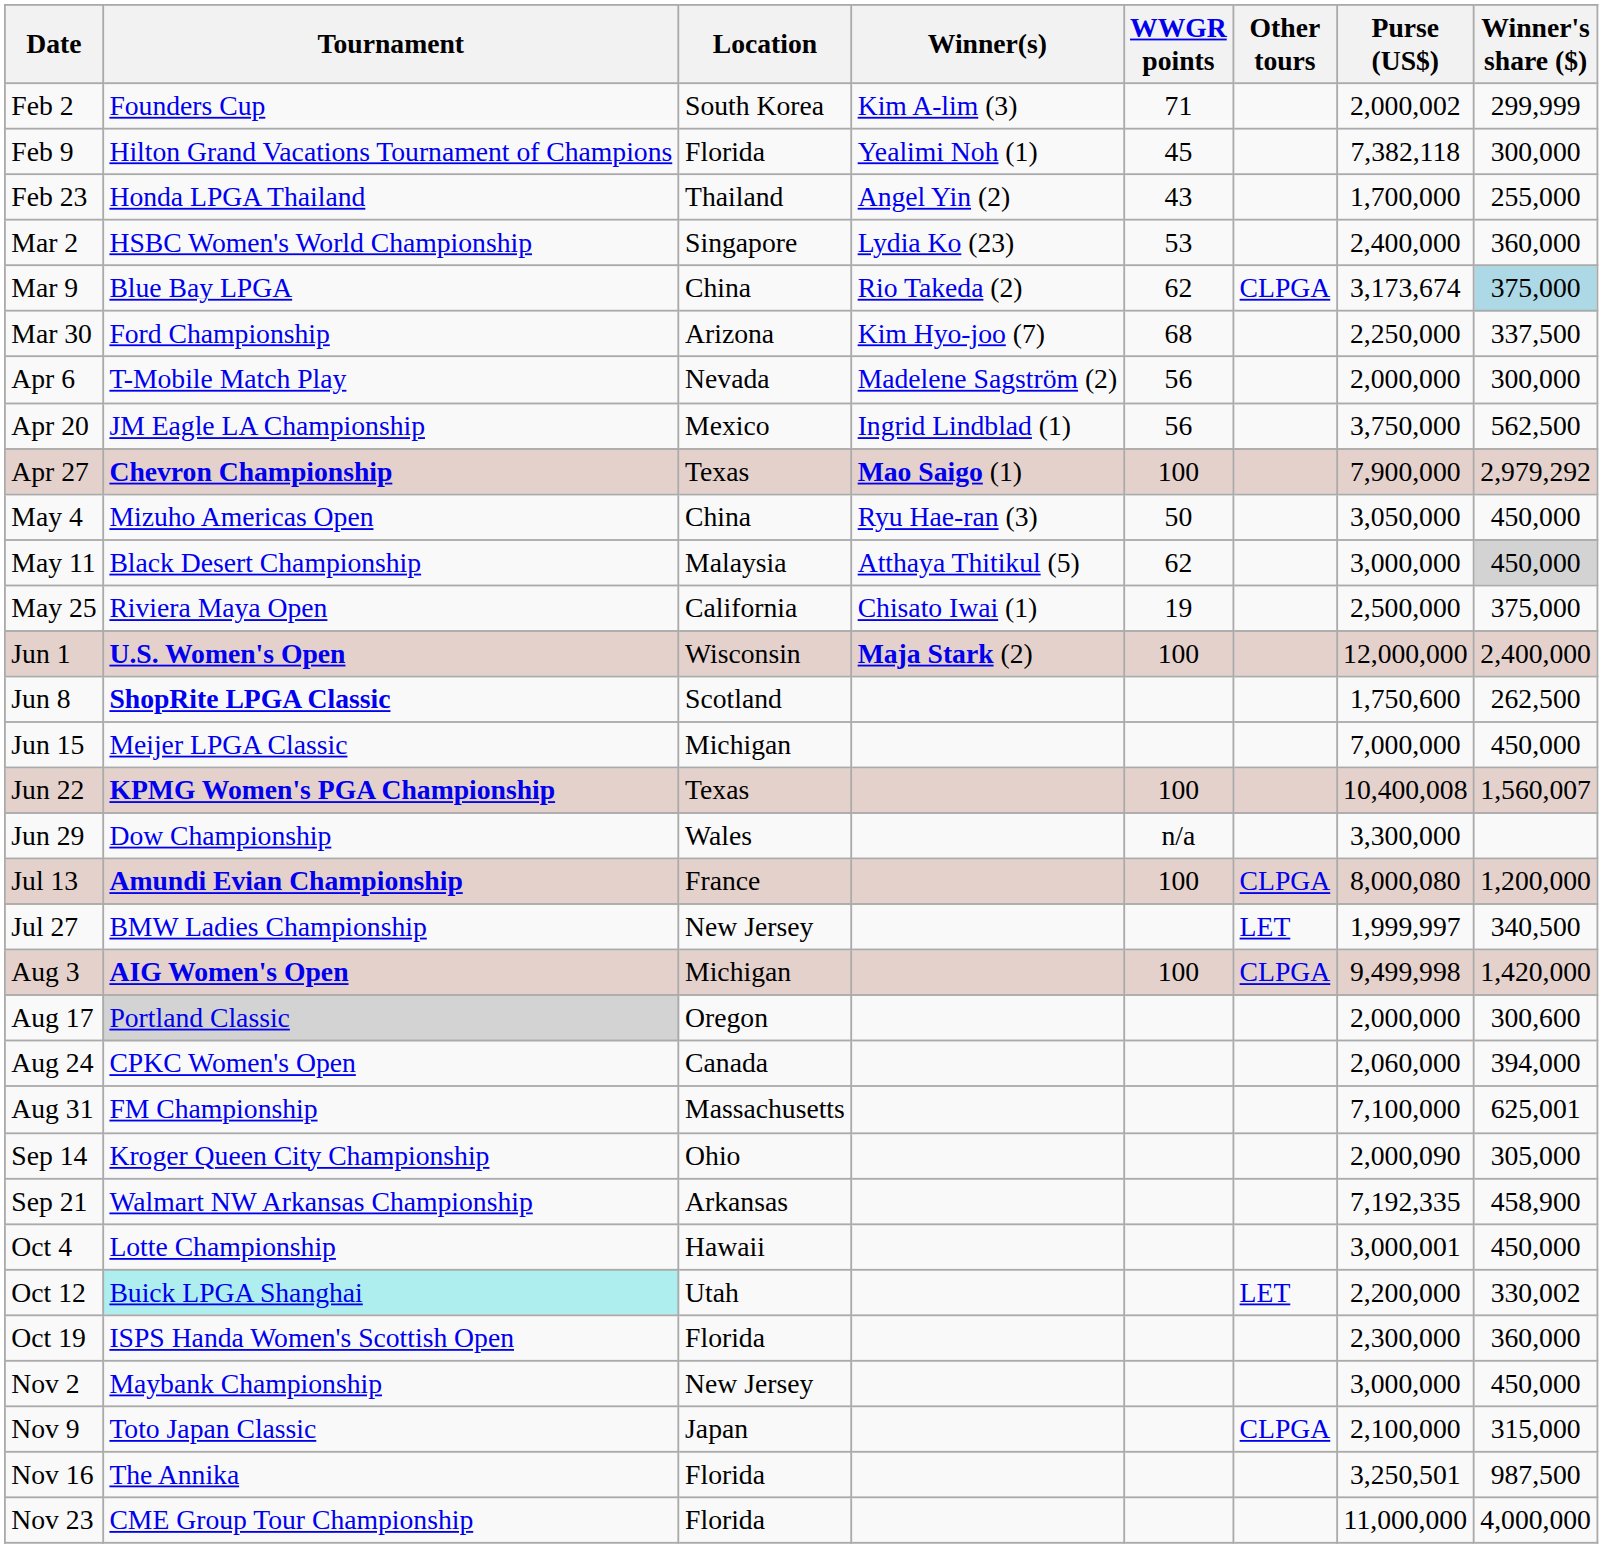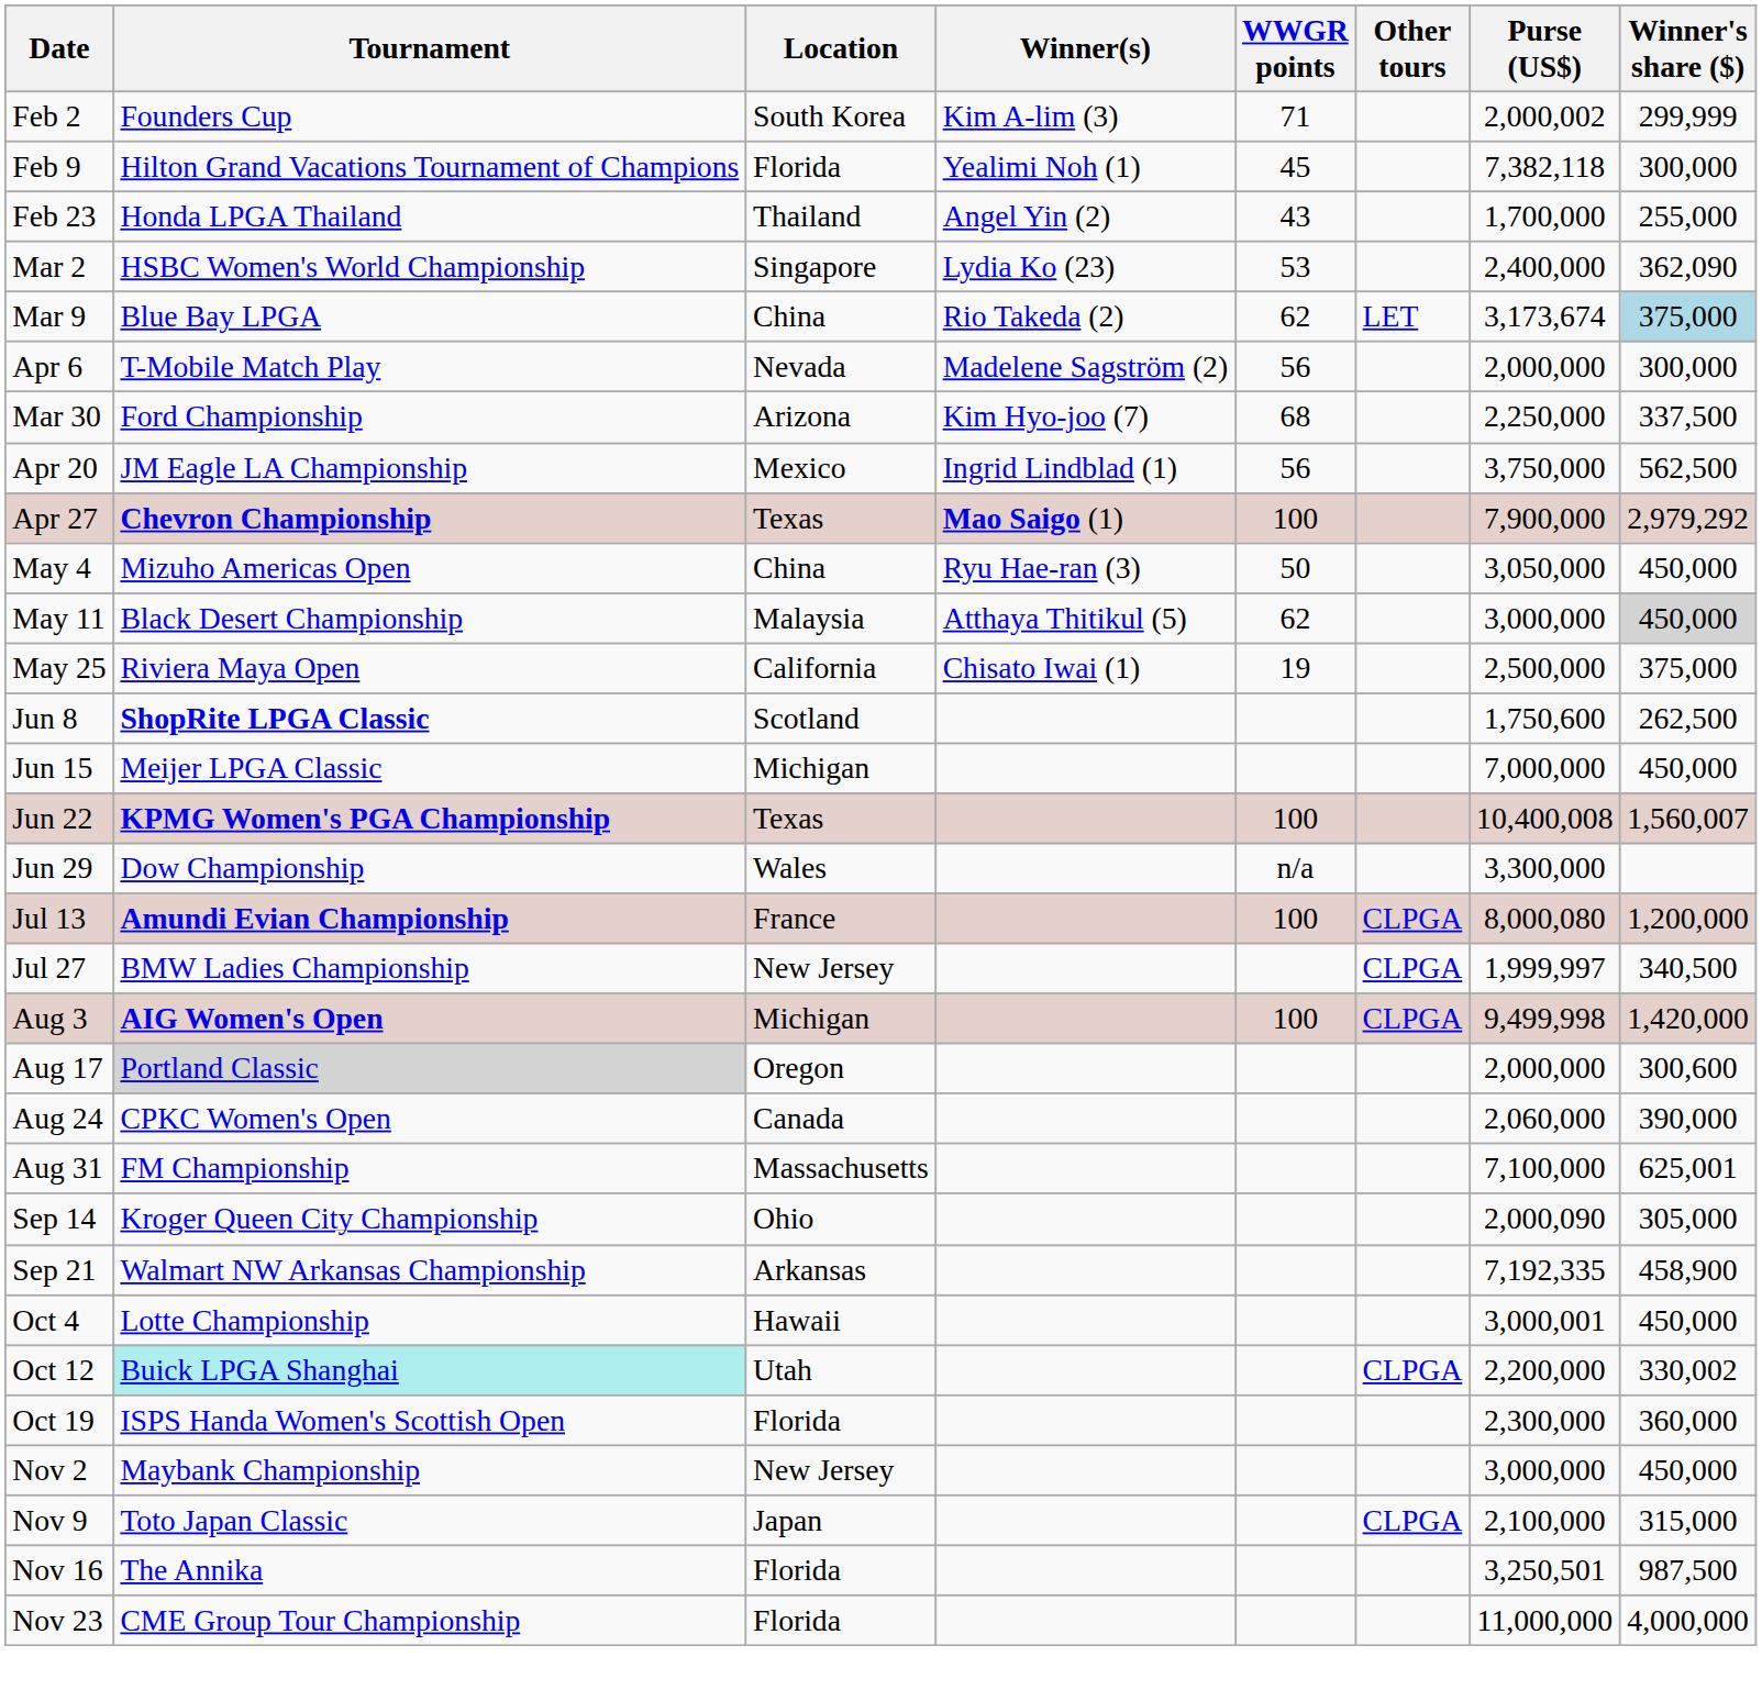Mar 2 | Winner's share ($): 360,000 -> 362,090
Mar 9 | Other tours: CLPGA -> LET
rows swapped: Mar 30 <-> Apr 6
- row: Jun 1 | U.S. Women's Open | Wisconsin | Maja Stark (2) | 100 | 12,000,000 | 2,400,000
Jul 27 | Other tours: LET -> CLPGA
Aug 24 | Winner's share ($): 394,000 -> 390,000
Oct 12 | Other tours: LET -> CLPGA
